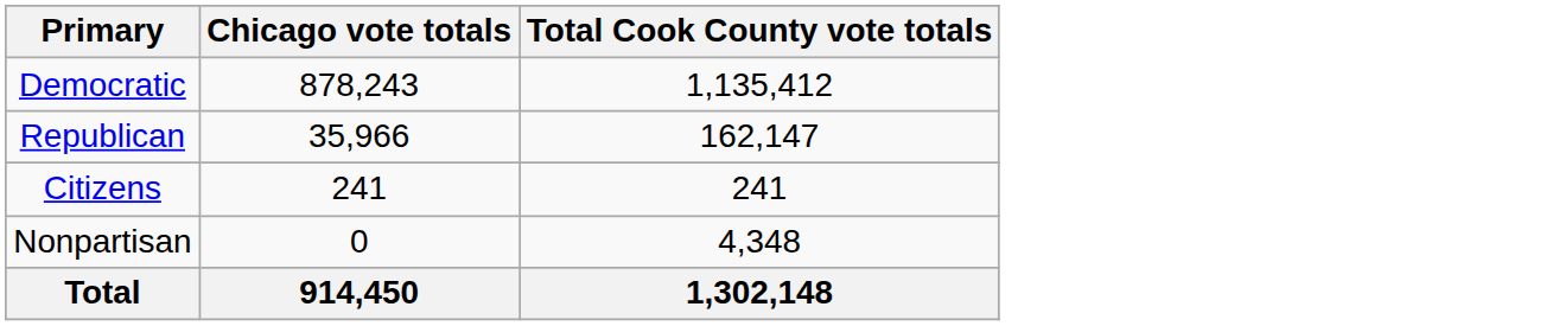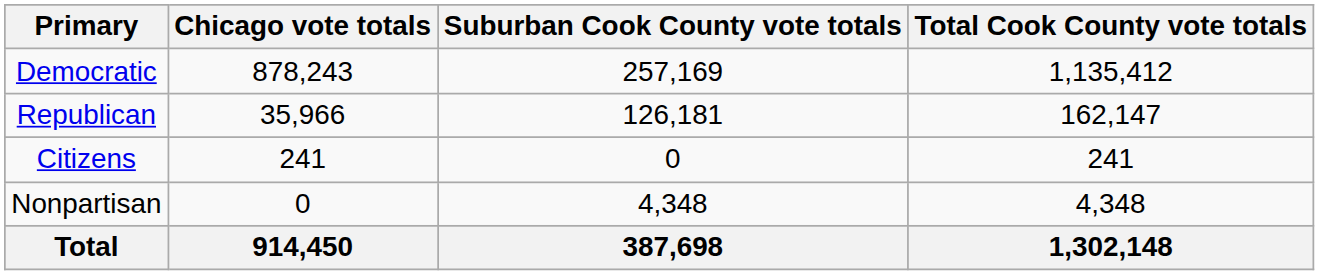+ column: Suburban Cook County vote totals | 257,169 | 126,181 | 0 | 4,348 | 387,698
